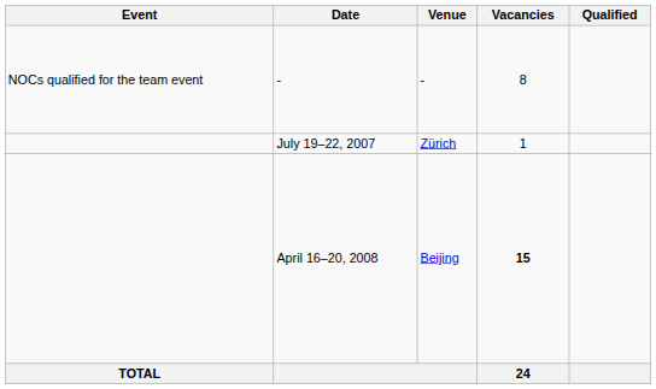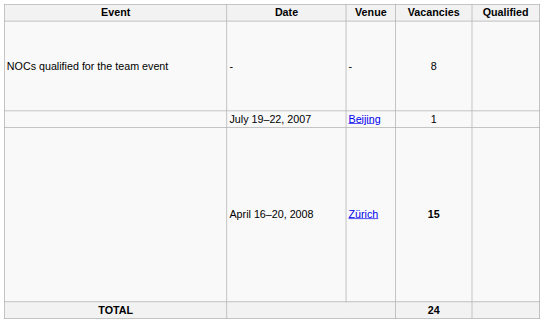July 19–22, 2007 | Venue: Zürich -> Beijing
April 16–20, 2008 | Venue: Beijing -> Zürich
